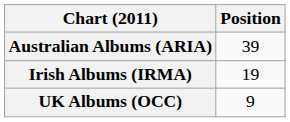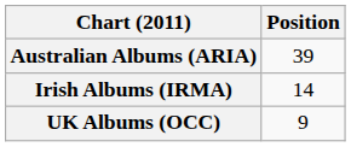Irish Albums (IRMA) | Position: 19 -> 14
